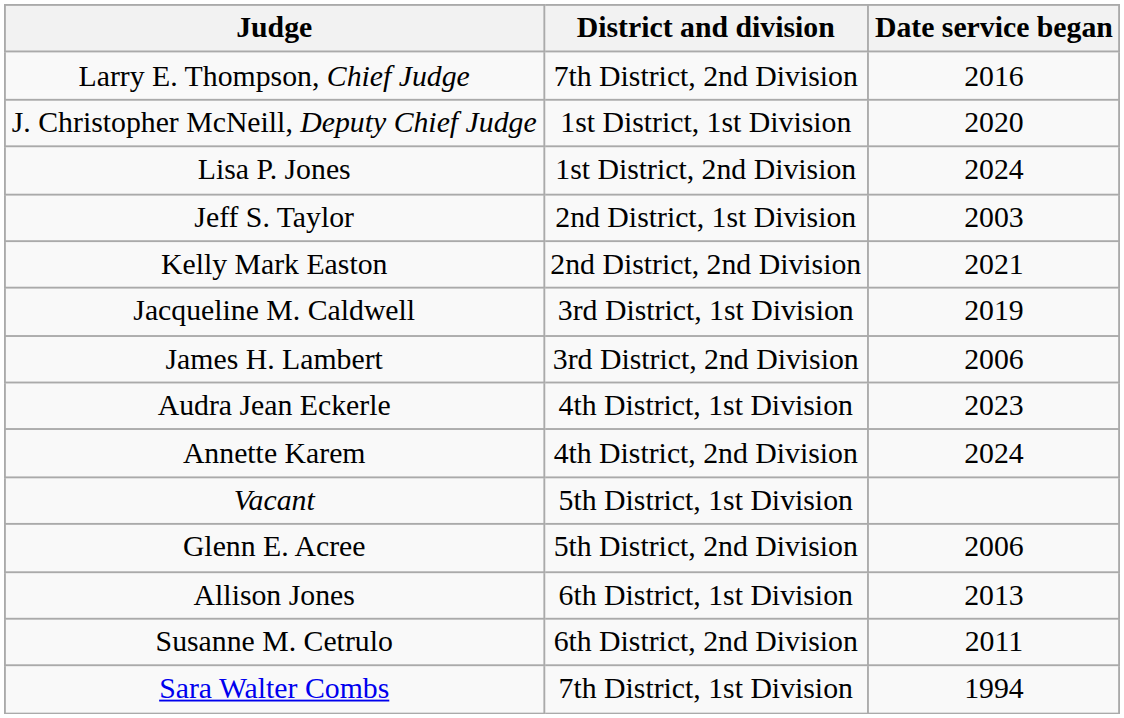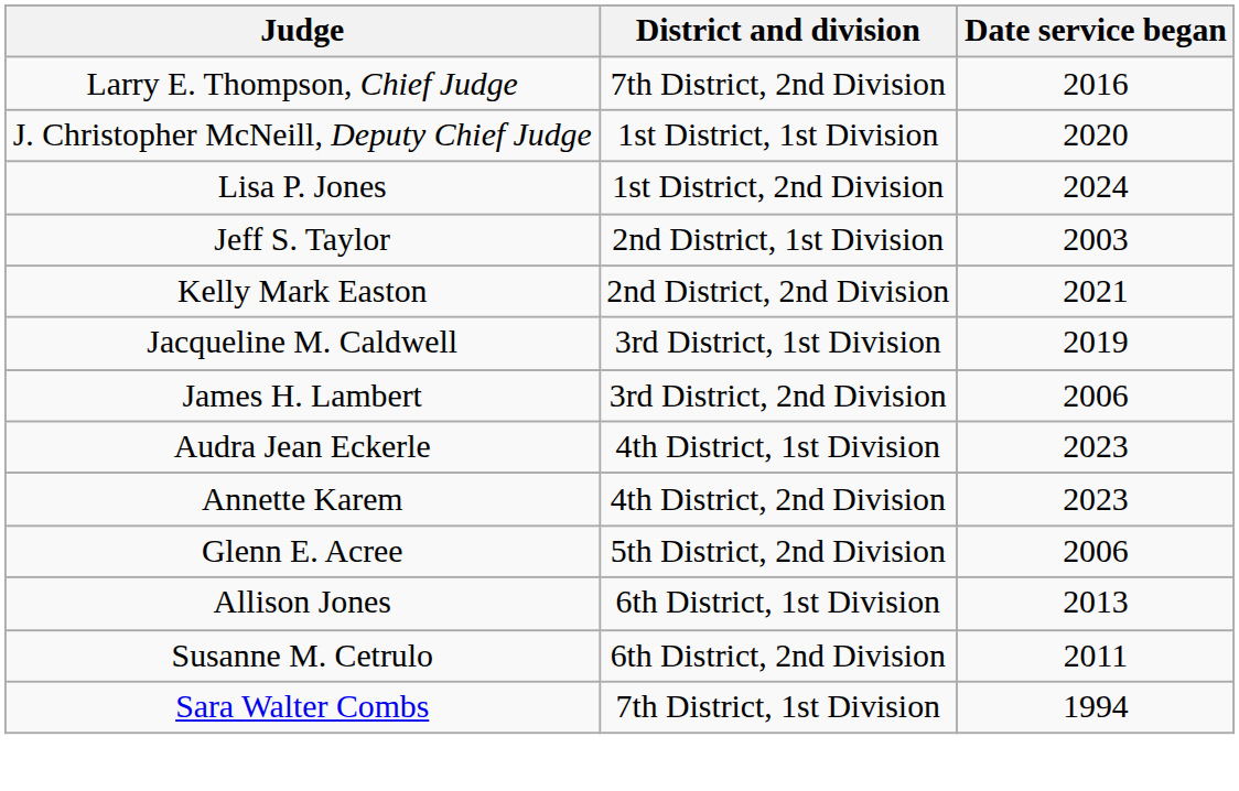Annette Karem | Date service began: 2024 -> 2023
- row: Vacant | 5th District, 1st Division
